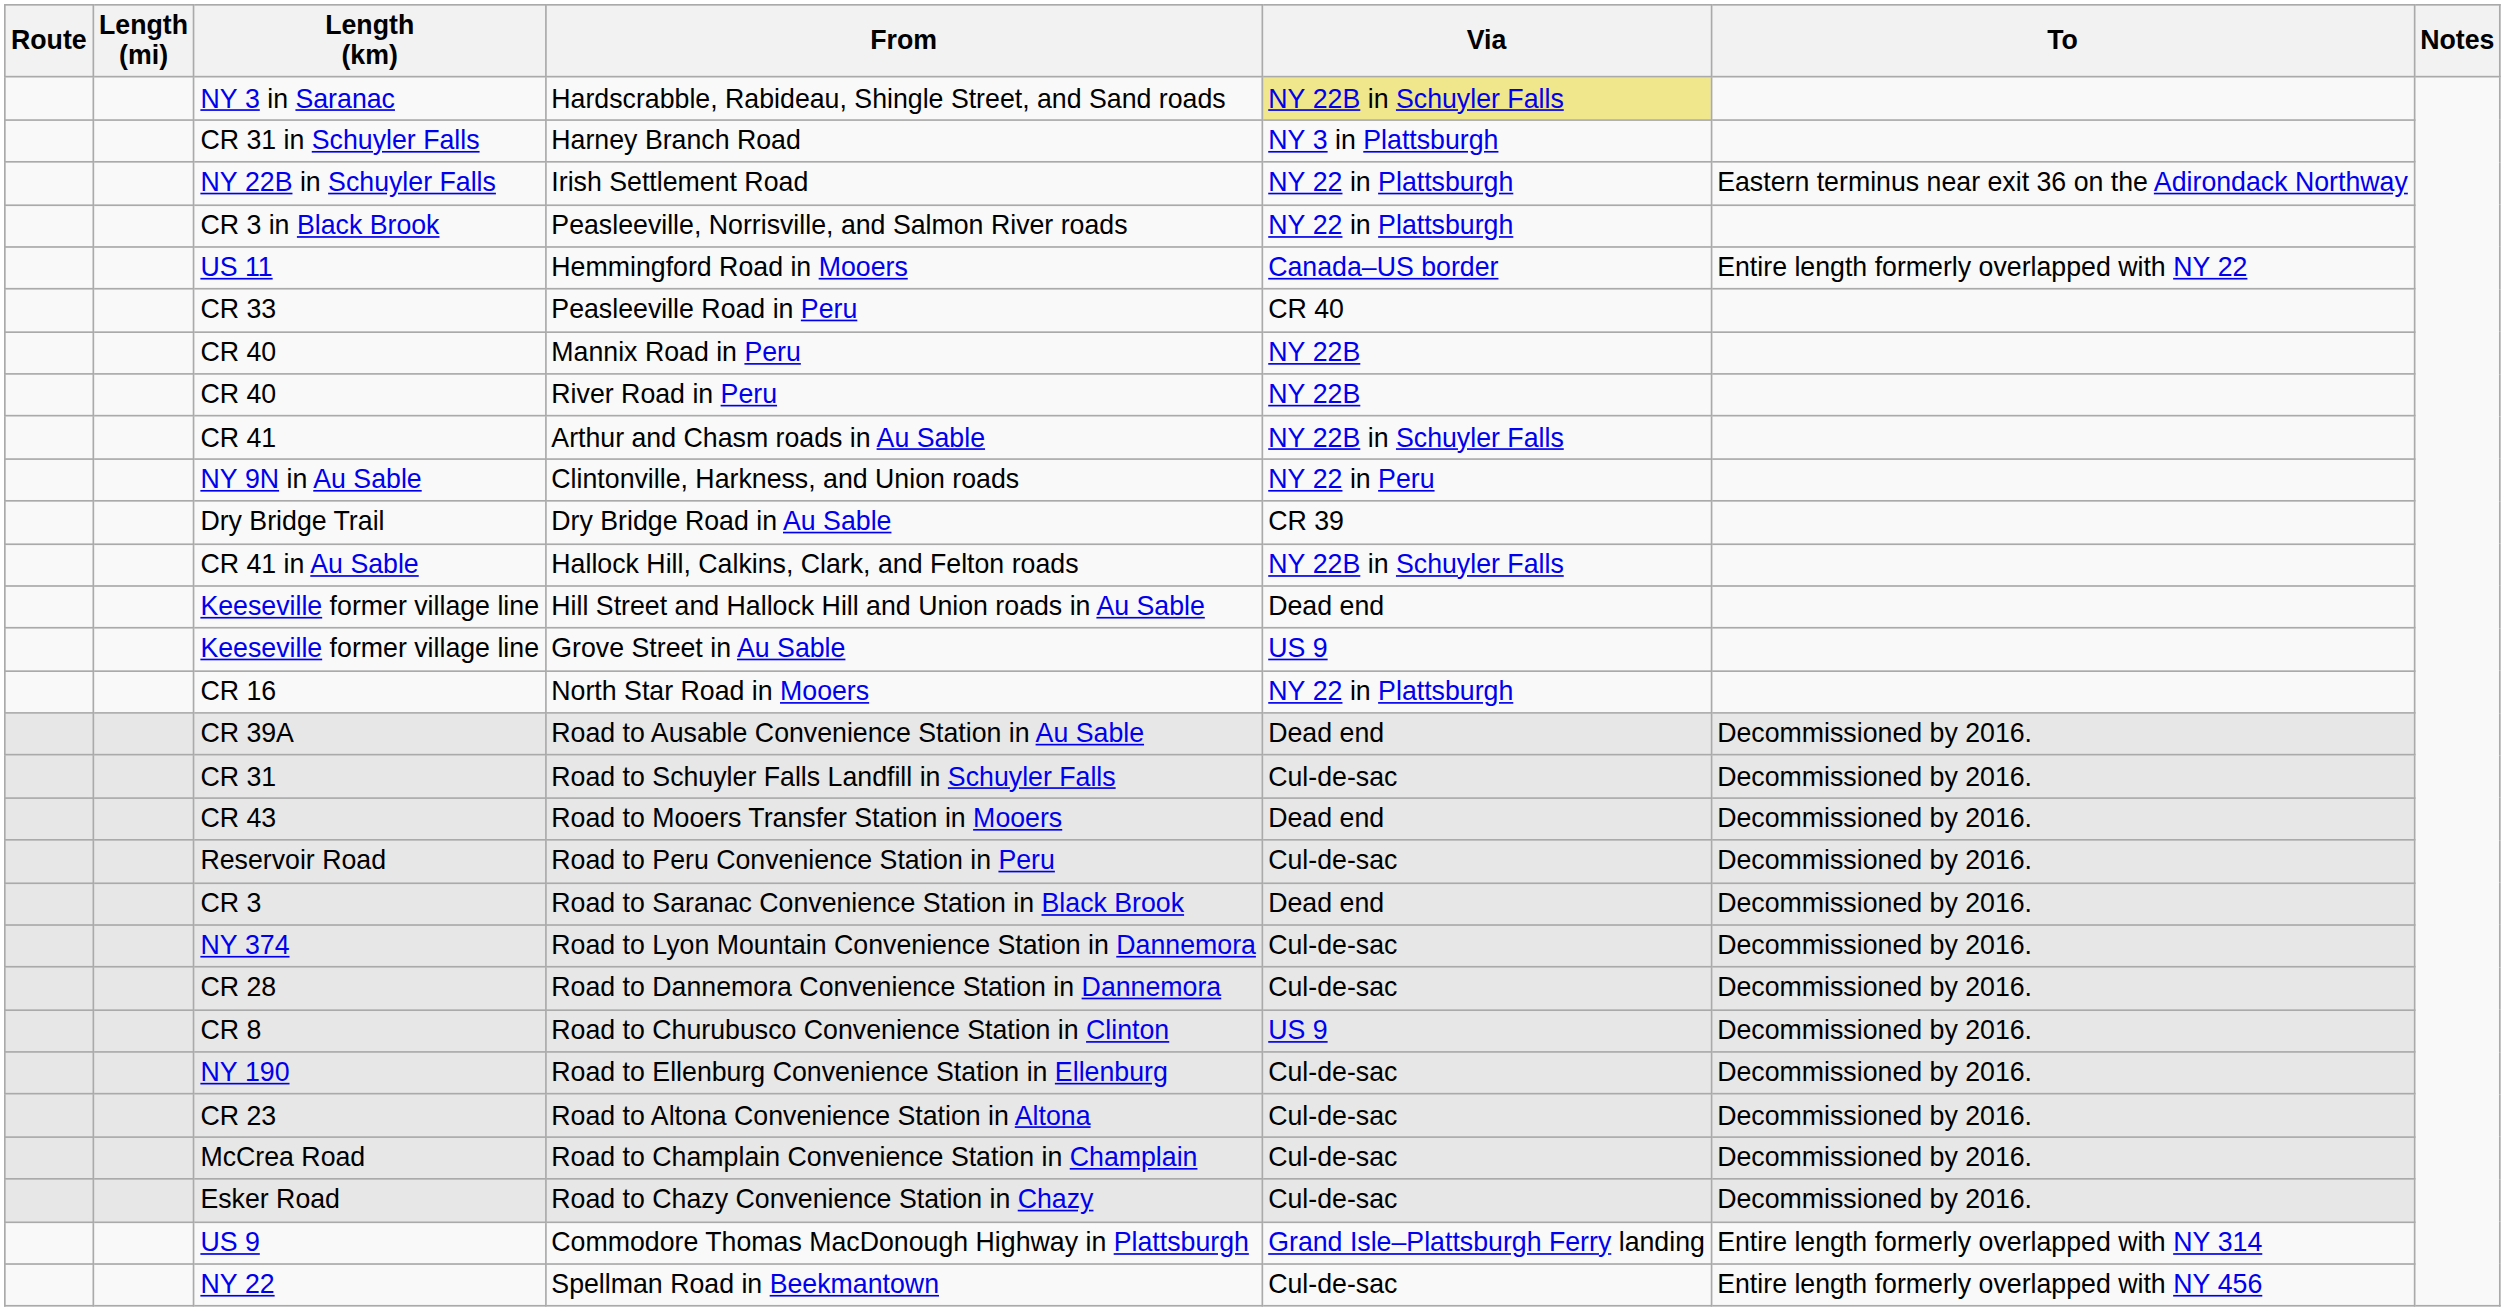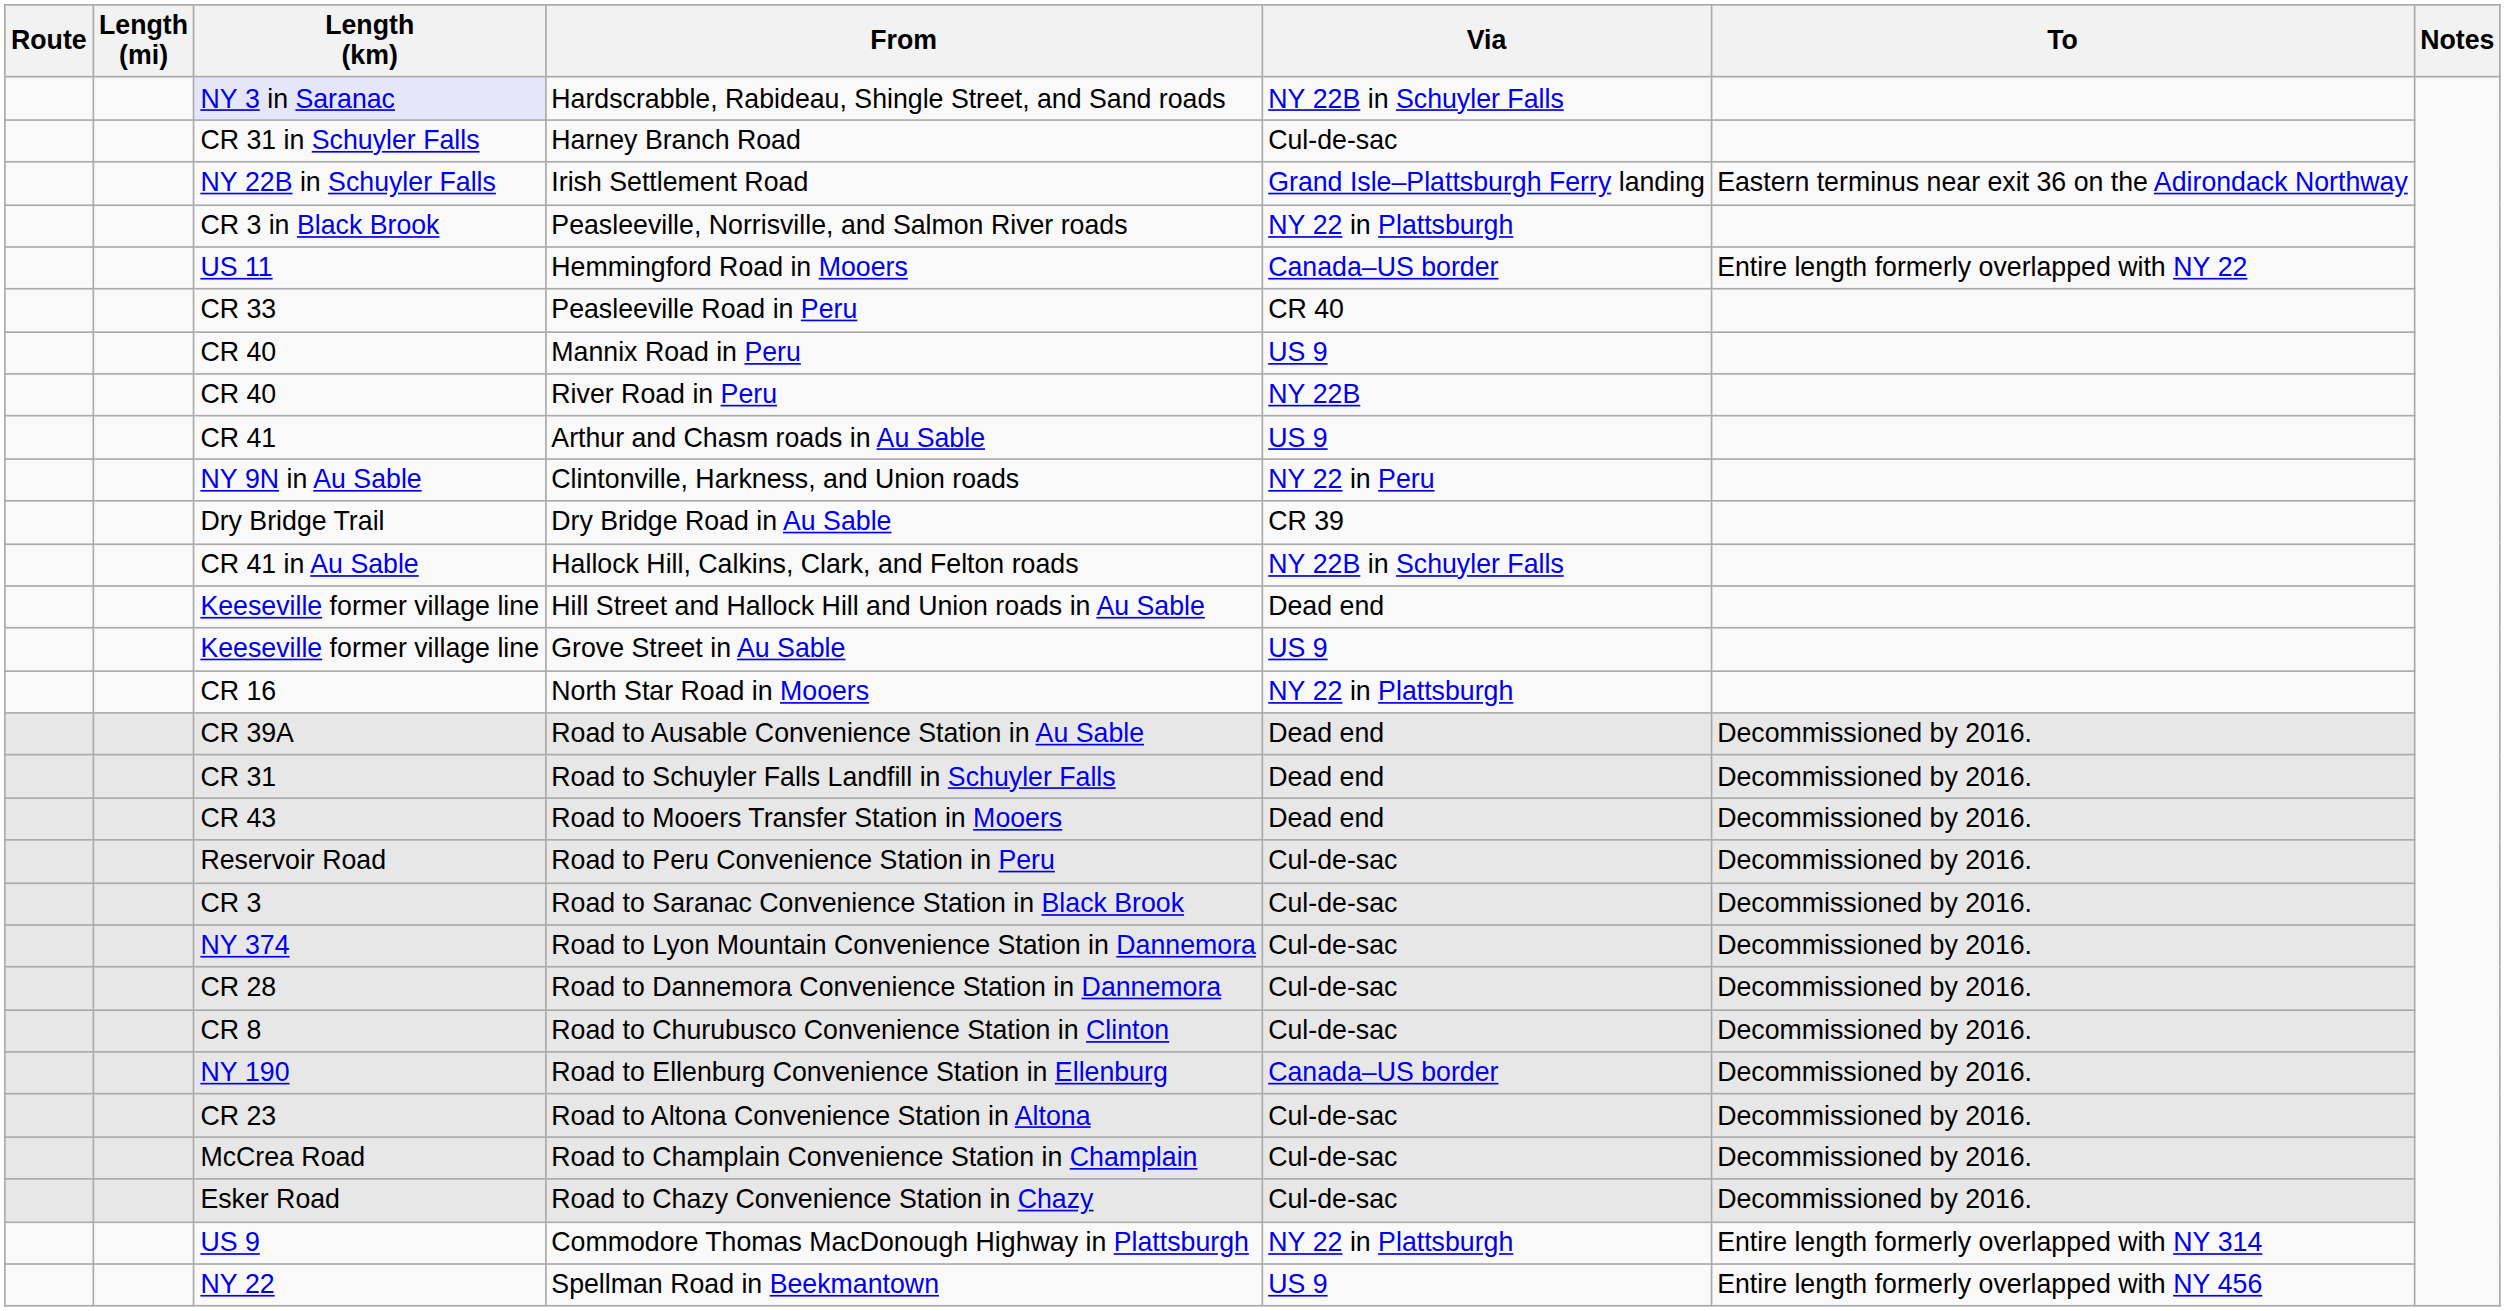Hardscrabble, Rabideau, Shingle Street, and Sand roads | Length (km): no background -> lavender background
Hardscrabble, Rabideau, Shingle Street, and Sand roads | Via: khaki background -> no background
Harney Branch Road | Via: NY 3 in Plattsburgh -> Cul-de-sac
Irish Settlement Road | Via: NY 22 in Plattsburgh -> Grand Isle–Plattsburgh Ferry landing
Mannix Road in Peru | Via: NY 22B -> US 9
Arthur and Chasm roads in Au Sable | Via: NY 22B in Schuyler Falls -> US 9
Road to Schuyler Falls Landfill in Schuyler Falls | Via: Cul-de-sac -> Dead end
Road to Saranac Convenience Station in Black Brook | Via: Dead end -> Cul-de-sac
Road to Churubusco Convenience Station in Clinton | Via: US 9 -> Cul-de-sac
Road to Ellenburg Convenience Station in Ellenburg | Via: Cul-de-sac -> Canada–US border
Commodore Thomas MacDonough Highway in Plattsburgh | Via: Grand Isle–Plattsburgh Ferry landing -> NY 22 in Plattsburgh
Spellman Road in Beekmantown | Via: Cul-de-sac -> US 9
